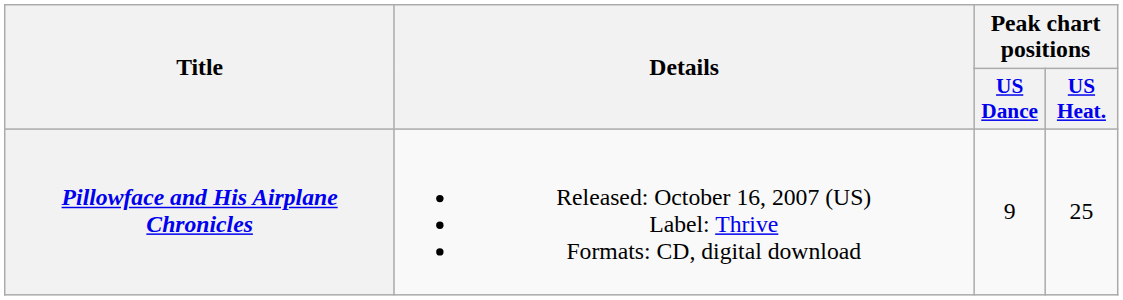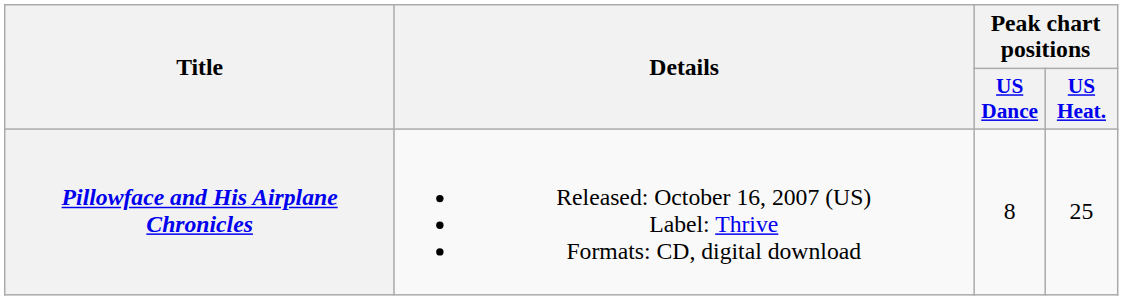Pillowface and His Airplane Chronicles | Peak chart positions / US Dance: 9 -> 8
